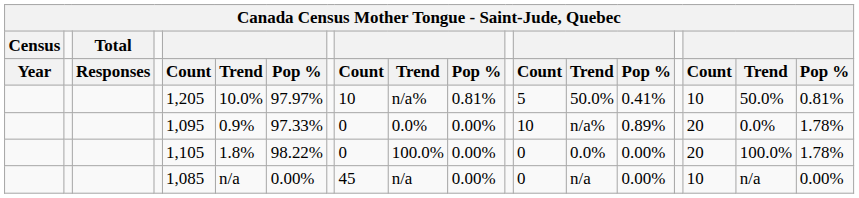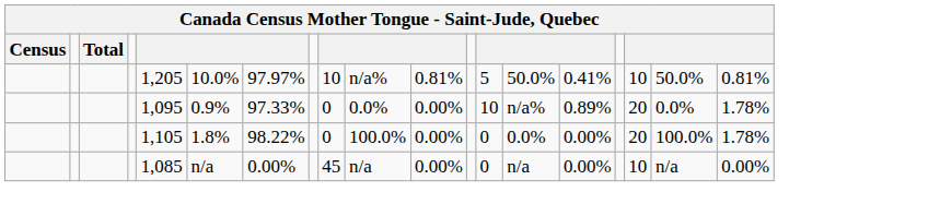- row: Year | Responses | Count | Trend | Pop % | Count | Trend | Pop % | Count | Trend | Pop % | Count | Trend | Pop %
